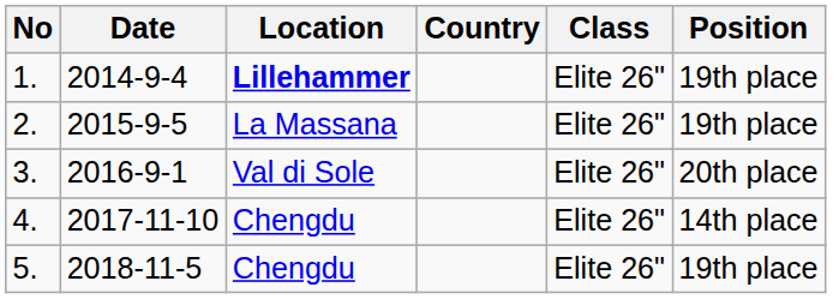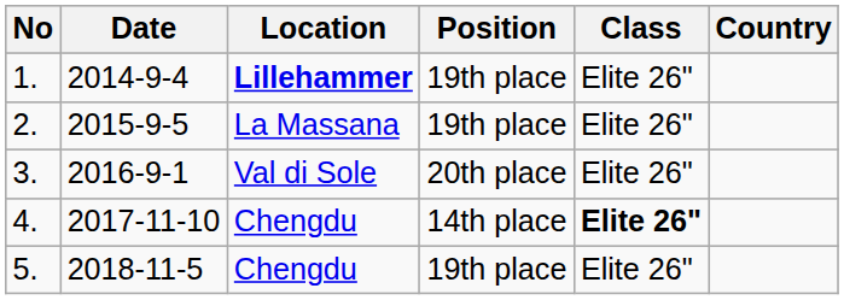columns swapped: Country <-> Position
4. | Class: normal -> bold
